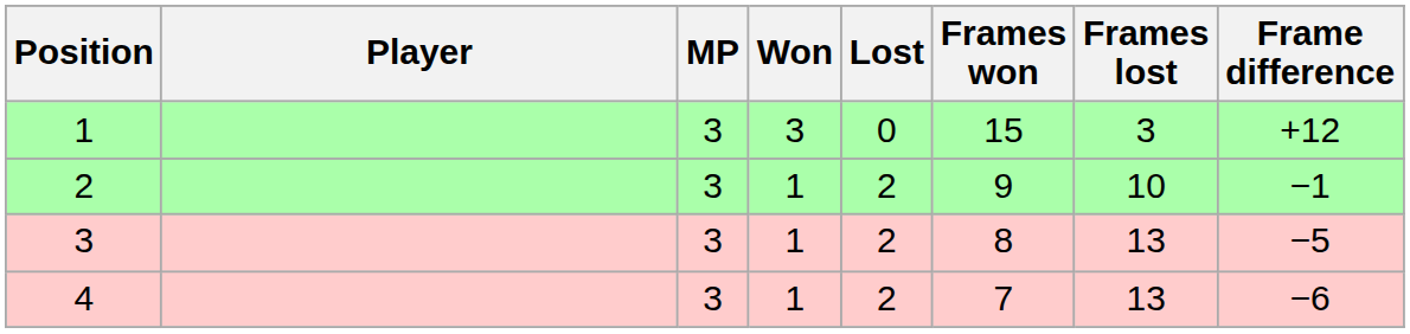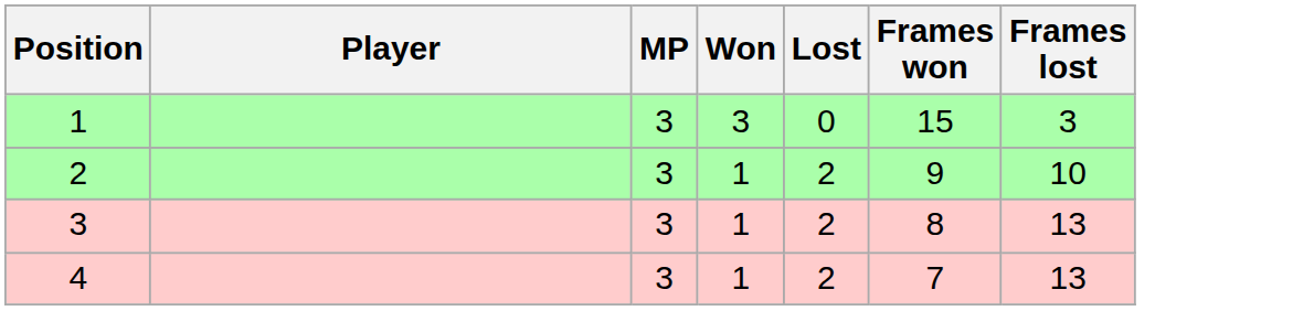- column: Frame difference | +12 | −1 | −5 | −6
